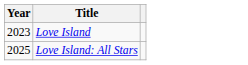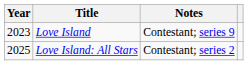+ column: Notes | Contestant; series 9 | Contestant; series 2
